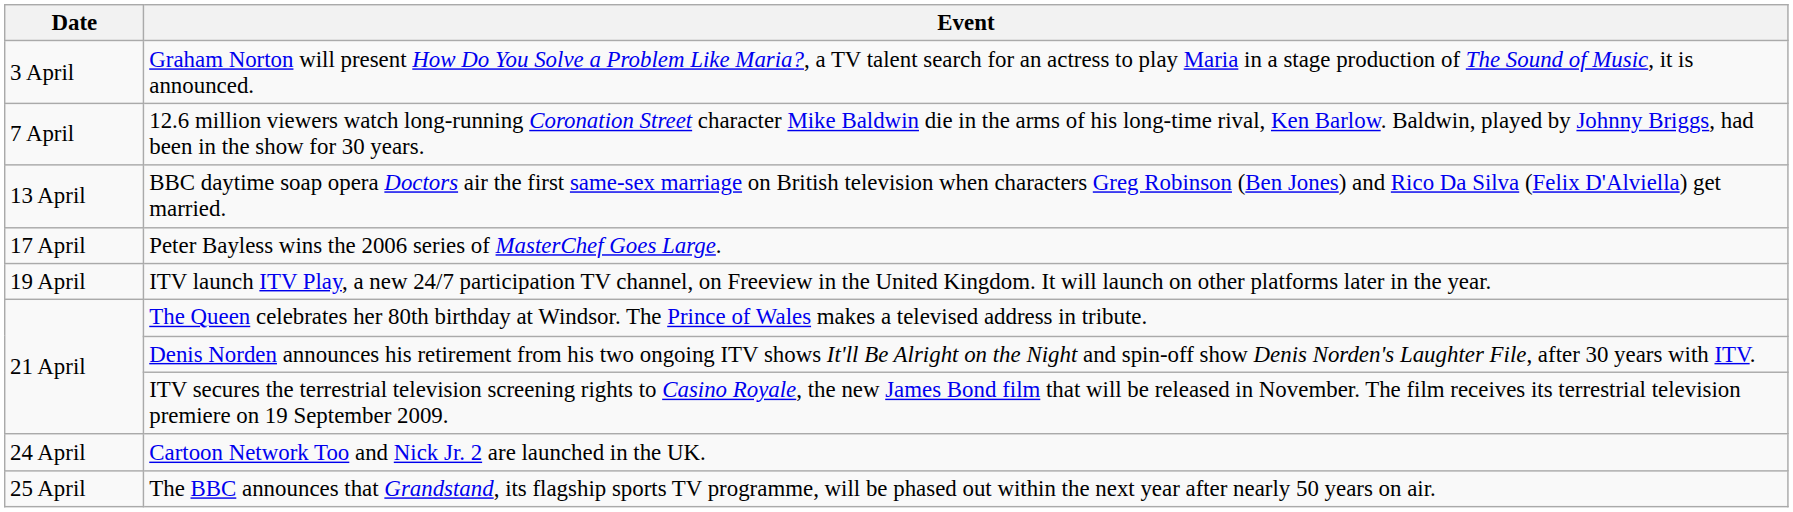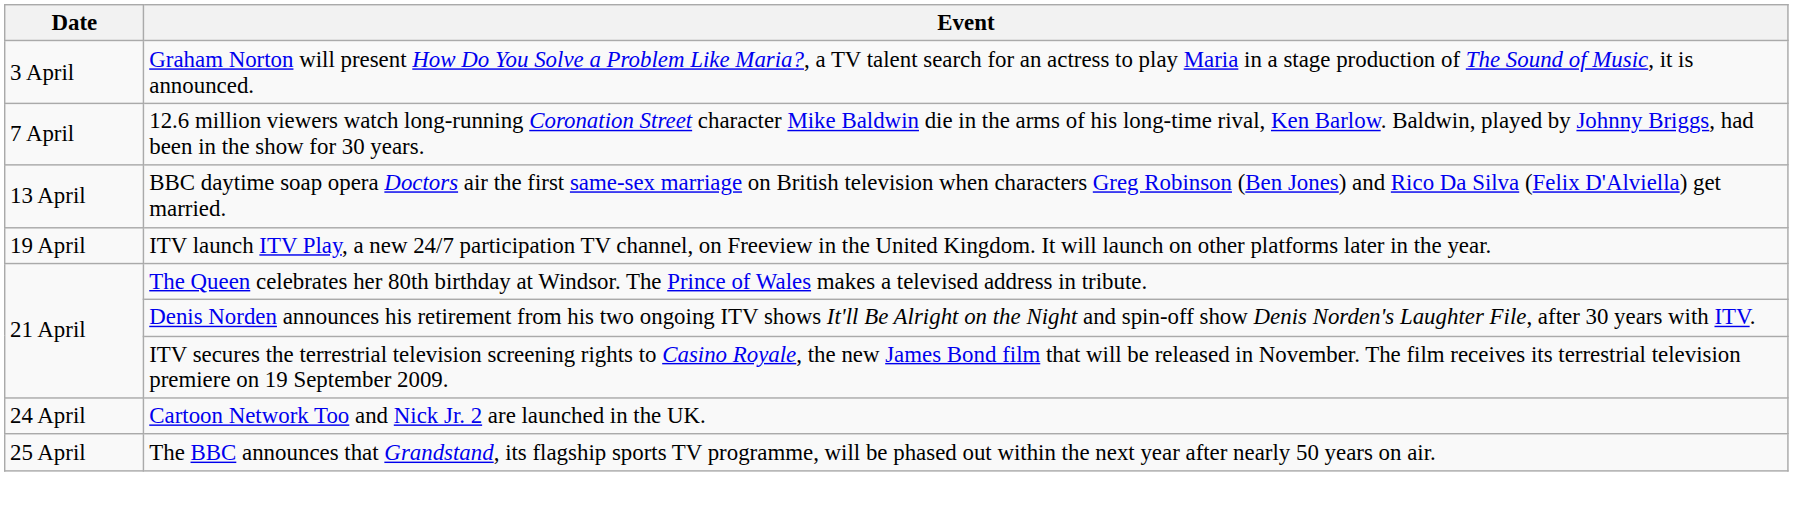- row: 17 April | Peter Bayless wins the 2006 series of MasterChef Goes Large.
